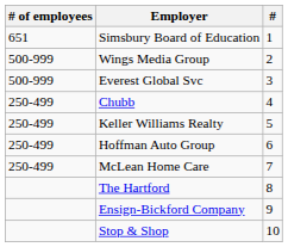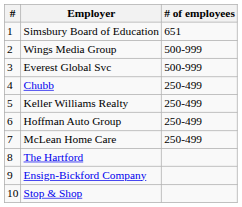columns swapped: # <-> # of employees
